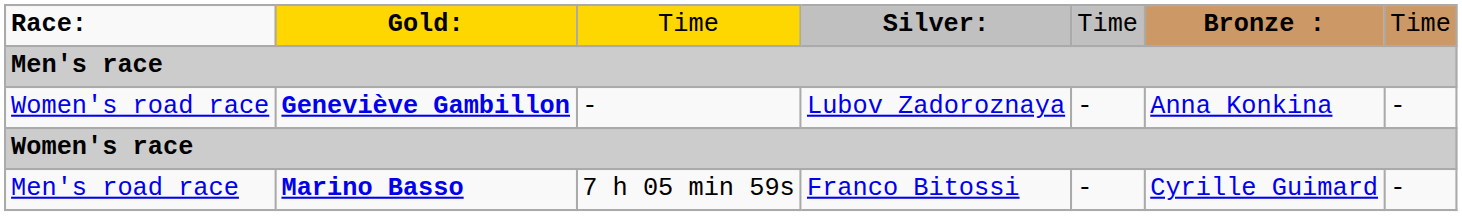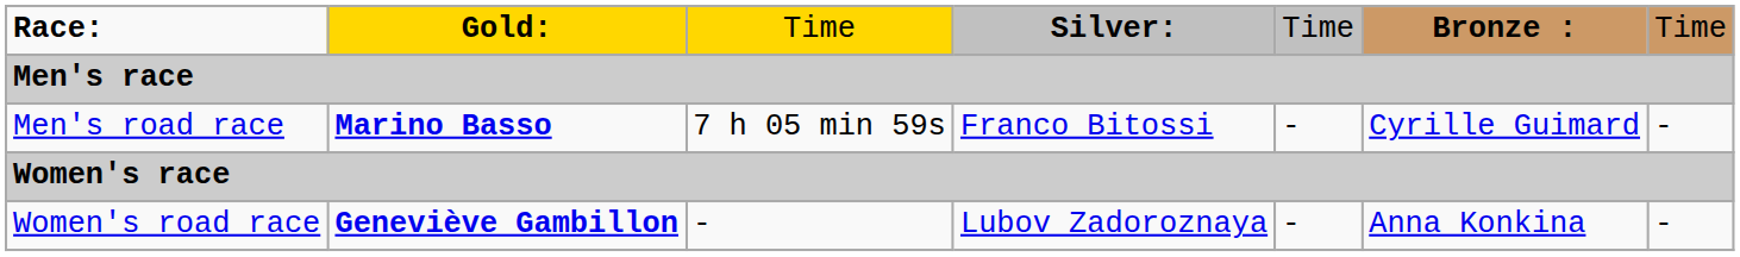rows swapped: Men's road race <-> Women's road race
